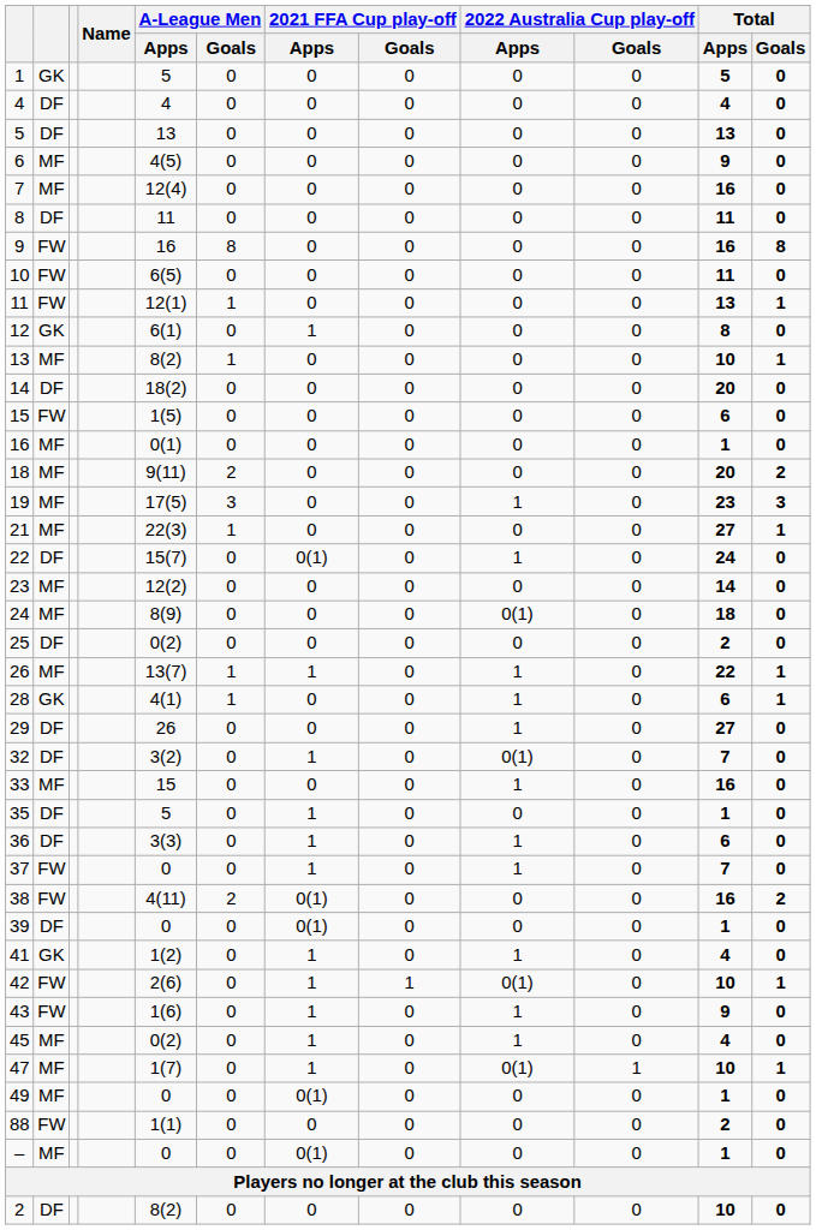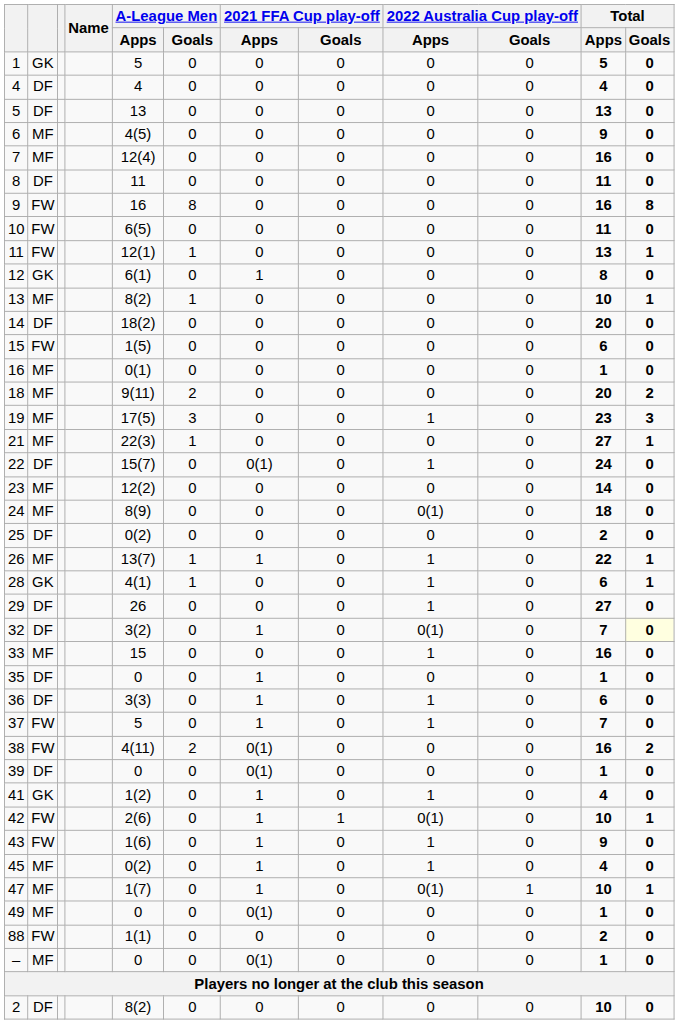32 | Total / Goals: no background -> lightyellow background
35 | A-League Men / Apps: 5 -> 0
37 | A-League Men / Apps: 0 -> 5
